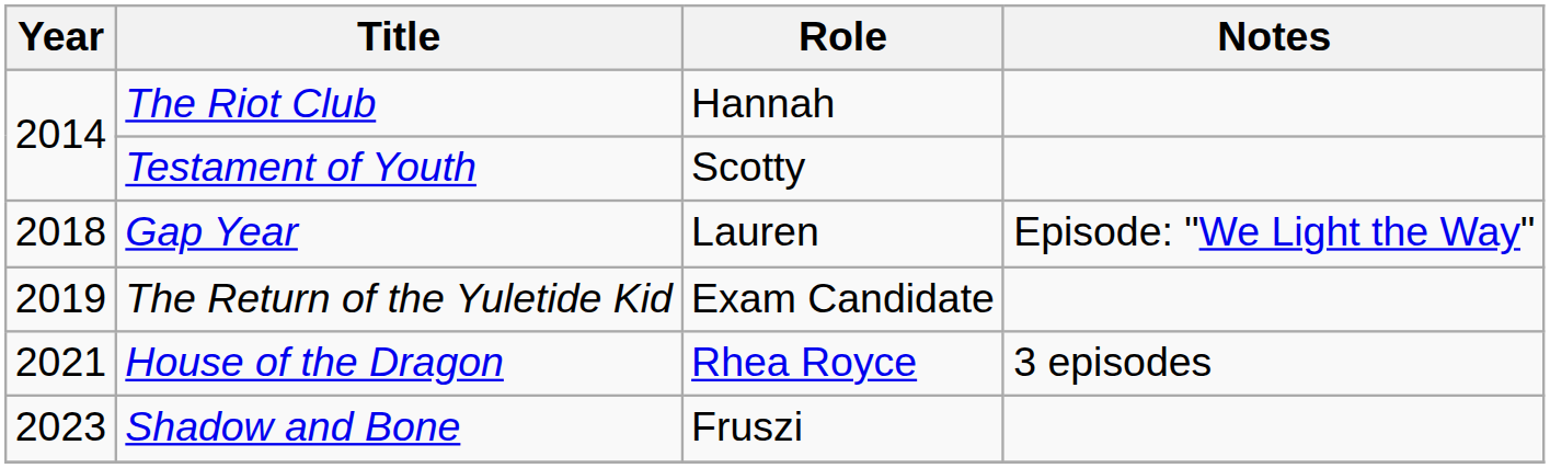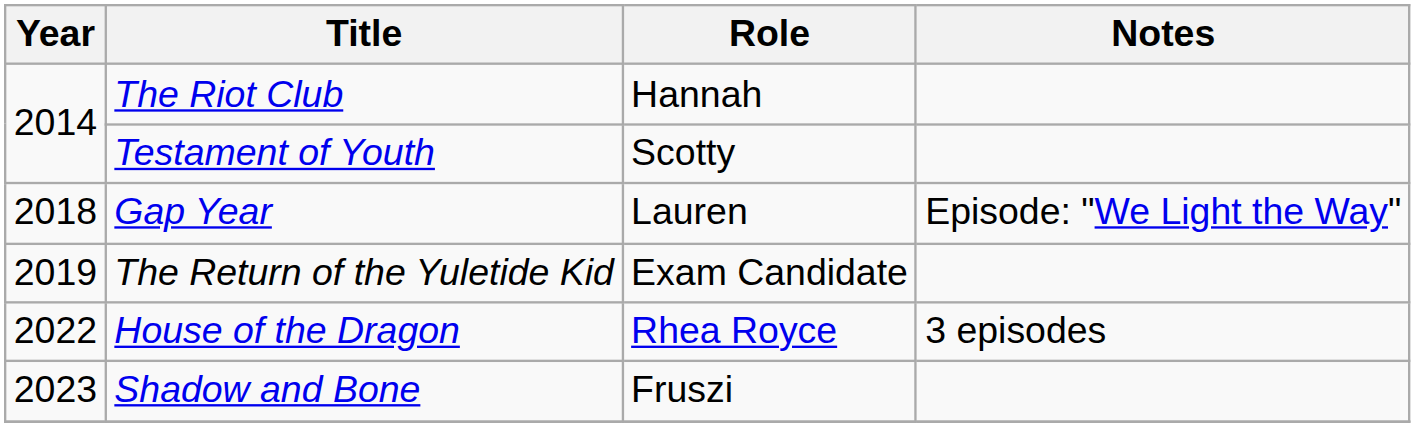House of the Dragon | Year: 2021 -> 2022
